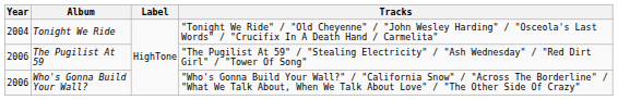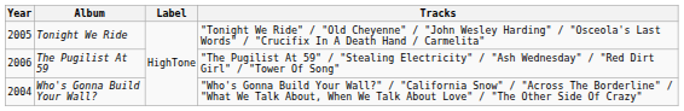Tonight We Ride | Year: 2004 -> 2005
Who's Gonna Build Your Wall? | Year: 2006 -> 2004
